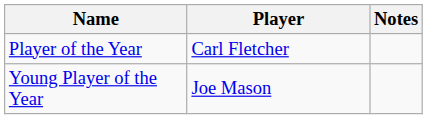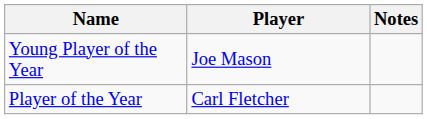rows swapped: Player of the Year <-> Young Player of the Year
